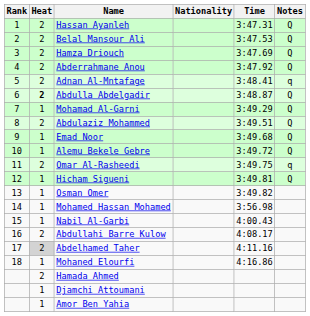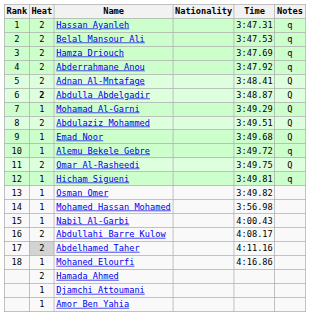Hassan Ayanleh | Notes: Q -> q
Belal Mansour Ali | Notes: Q -> q
Hamza Driouch | Notes: Q -> q
Abderrahmane Anou | Notes: Q -> q
Adnan Al-Mntafage | Notes: q -> Q
Alemu Bekele Gebre | Notes: Q -> q
Omar Al-Rasheedi | Notes: q -> Q
Hicham Sigueni | Notes: Q -> q
